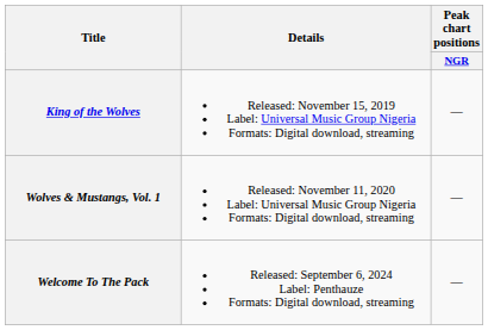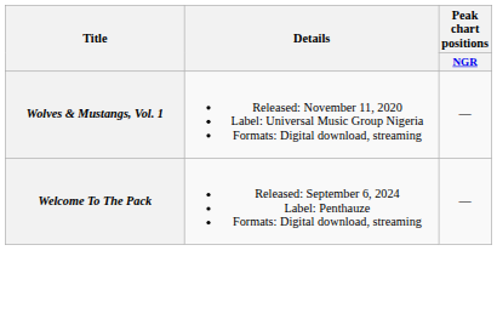- row: King of the Wolves | Released: November 15, 2019 Label: Universal Music Group Nigeria Formats: Digital download, streaming | —
